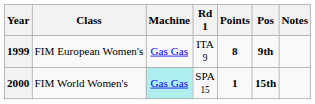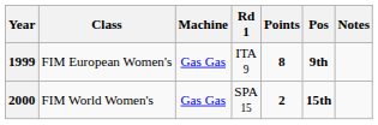2000 | Machine: paleturquoise background -> no background
2000 | Points: 1 -> 2
